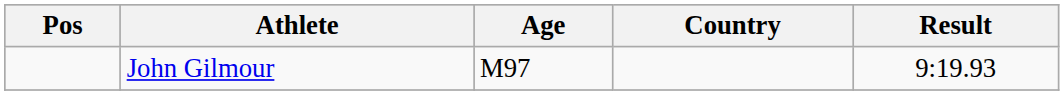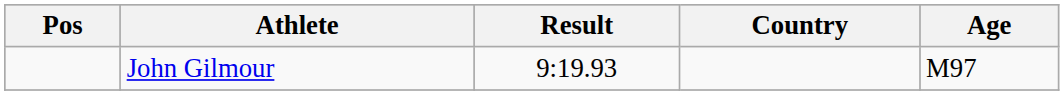columns swapped: Age <-> Result
